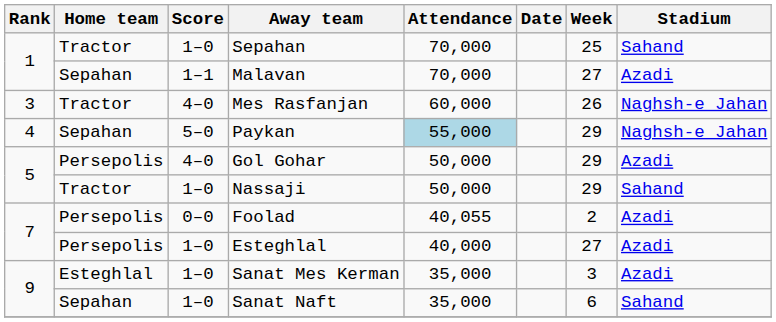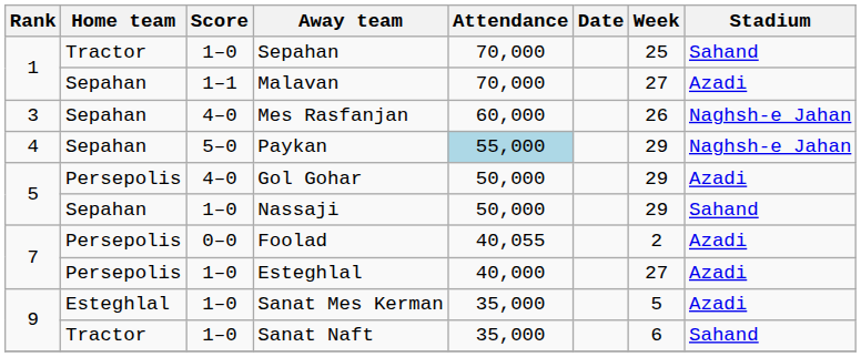Mes Rasfanjan | Home team: Tractor -> Sepahan
Nassaji | Home team: Tractor -> Sepahan
Sanat Mes Kerman | Week: 3 -> 5
Sanat Naft | Home team: Sepahan -> Tractor
